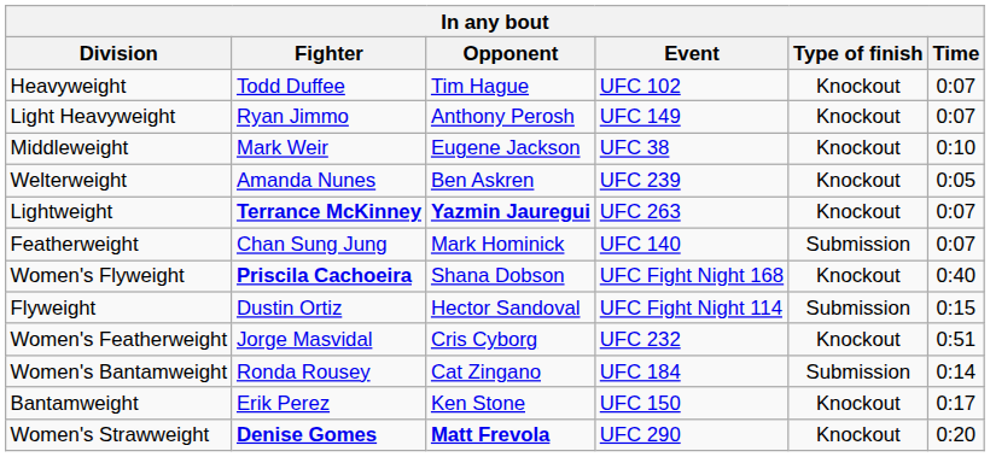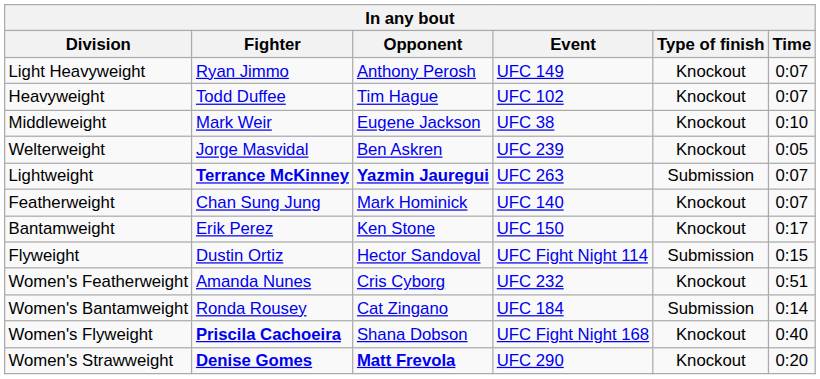rows swapped: Heavyweight <-> Light Heavyweight
Welterweight | Fighter: Amanda Nunes -> Jorge Masvidal
Lightweight | Type of finish: Knockout -> Submission
Featherweight | Type of finish: Submission -> Knockout
rows swapped: Bantamweight <-> Women's Flyweight
Women's Featherweight | Fighter: Jorge Masvidal -> Amanda Nunes
